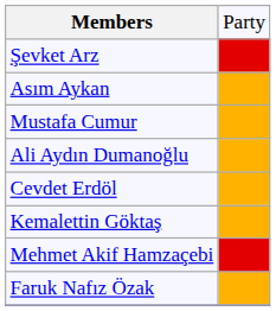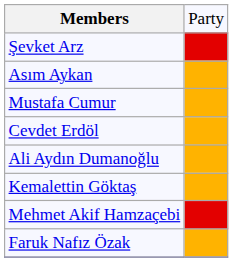rows swapped: Ali Aydın Dumanoğlu <-> Cevdet Erdöl
